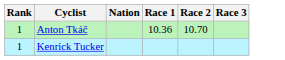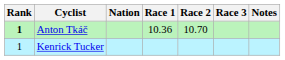+ column: Notes
Anton Tkáč | Rank: normal -> bold
